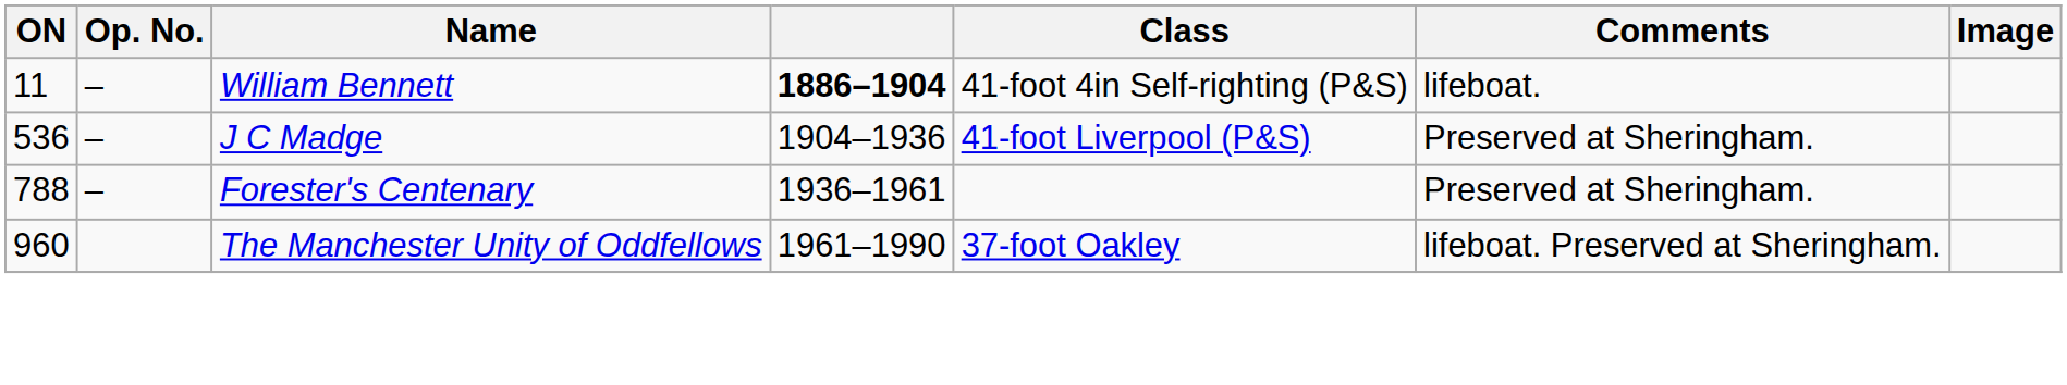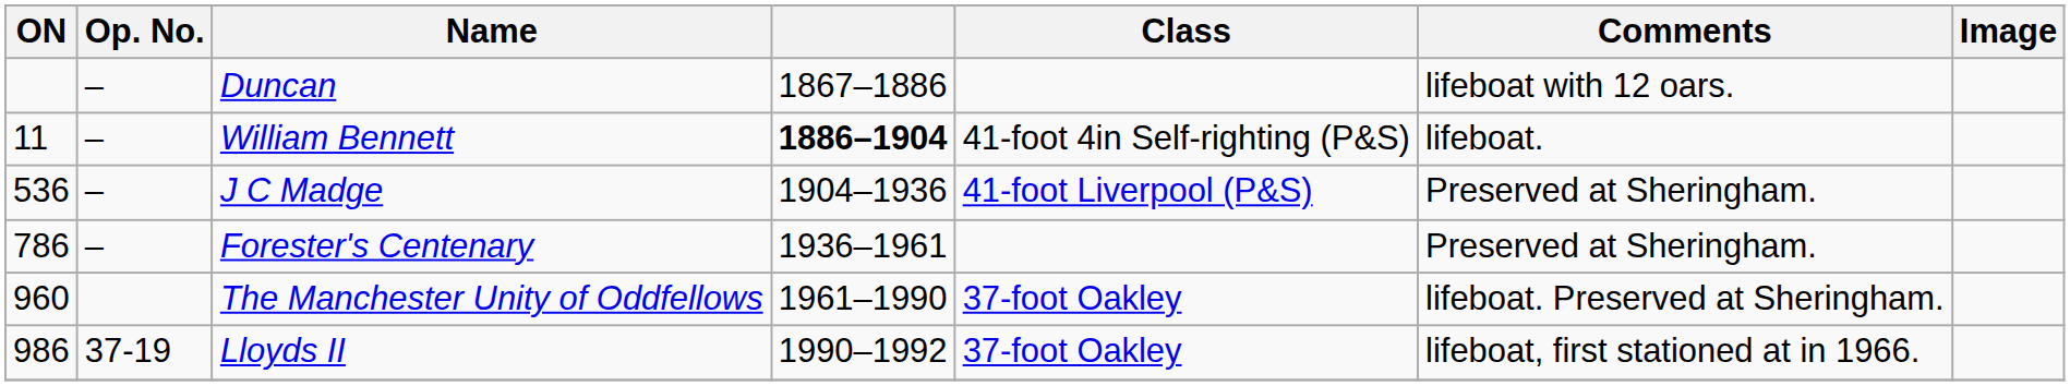+ row: – | Duncan | 1867–1886 | lifeboat with 12 oars.
Forester's Centenary | ON: 788 -> 786
+ row: 986 | 37-19 | Lloyds II | 1990–1992 | 37-foot Oakley | lifeboat, first stationed at in 1966.
